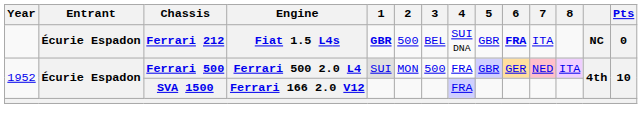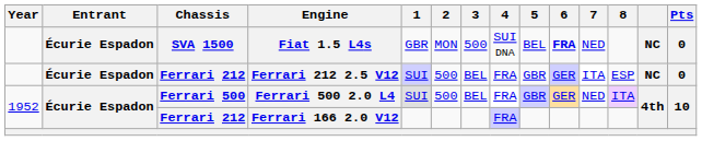Fiat 1.5 L4s | Chassis: Ferrari 212 -> SVA 1500
Fiat 1.5 L4s | 1: bold -> normal
Fiat 1.5 L4s | 2: 500 -> MON
Fiat 1.5 L4s | 3: BEL -> 500
Fiat 1.5 L4s | 5: GBR -> BEL
Fiat 1.5 L4s | 7: ITA -> NED
+ row: Écurie Espadon | Ferrari 212 | Ferrari 212 2.5 V12 | SUI | 500 | BEL | FRA | GBR | GER | ITA | ESP | NC | 0
Ferrari 500 2.0 L4 | 2: MON -> 500
Ferrari 500 2.0 L4 | 3: 500 -> BEL
Ferrari 500 2.0 L4 | 7: pink background -> no background
Ferrari 166 2.0 V12 | Chassis: SVA 1500 -> Ferrari 212
